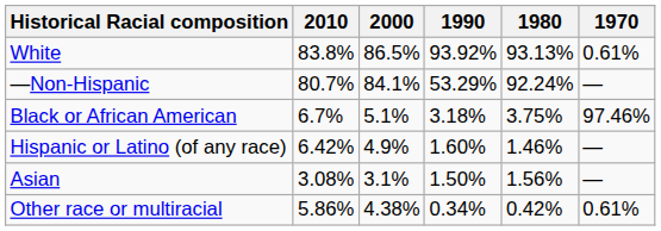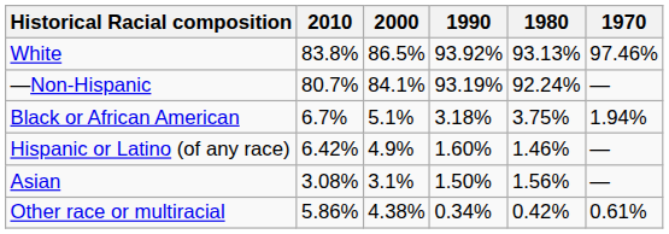White | 1970: 0.61% -> 97.46%
—Non-Hispanic | 1990: 53.29% -> 93.19%
Black or African American | 1970: 97.46% -> 1.94%
